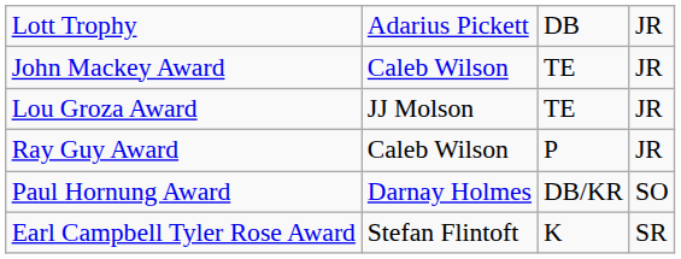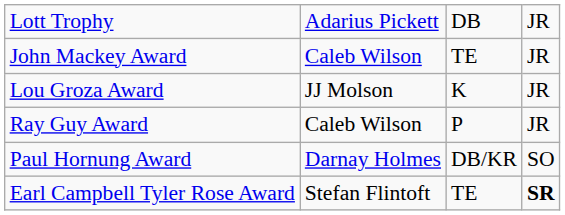Lou Groza Award | column 3: TE -> K
Earl Campbell Tyler Rose Award | column 3: K -> TE
Earl Campbell Tyler Rose Award | column 4: normal -> bold
